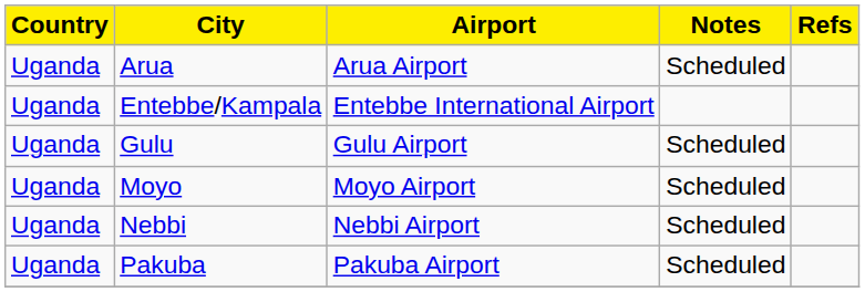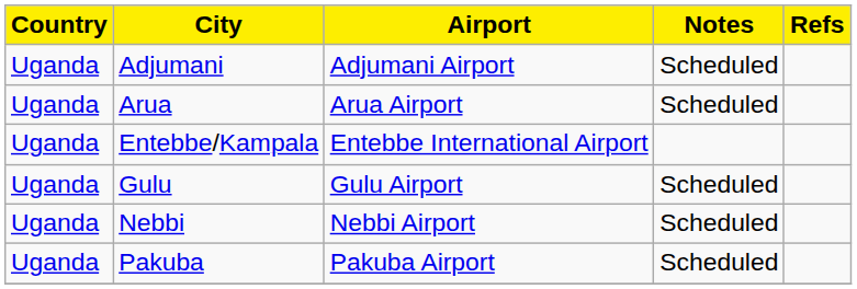+ row: Uganda | Adjumani | Adjumani Airport | Scheduled
- row: Uganda | Moyo | Moyo Airport | Scheduled
